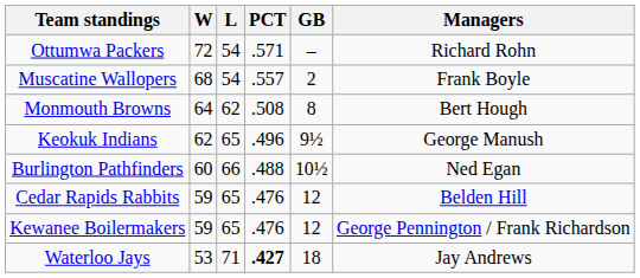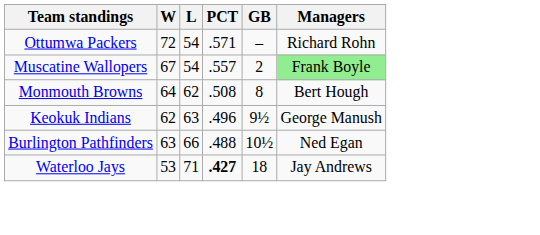Muscatine Wallopers | W: 68 -> 67
Muscatine Wallopers | Managers: no background -> lightgreen background
Keokuk Indians | L: 65 -> 63
Burlington Pathfinders | W: 60 -> 63
- row: Cedar Rapids Rabbits | 59 | 65 | .476 | 12 | Belden Hill
- row: Kewanee Boilermakers | 59 | 65 | .476 | 12 | George Pennington / Frank Richardson
